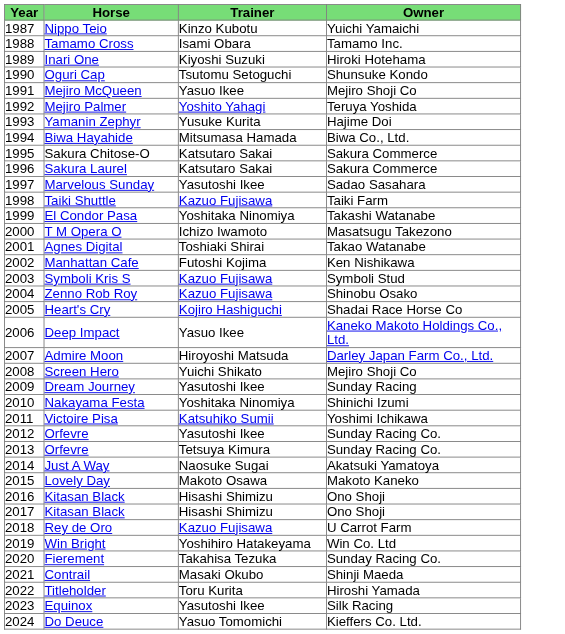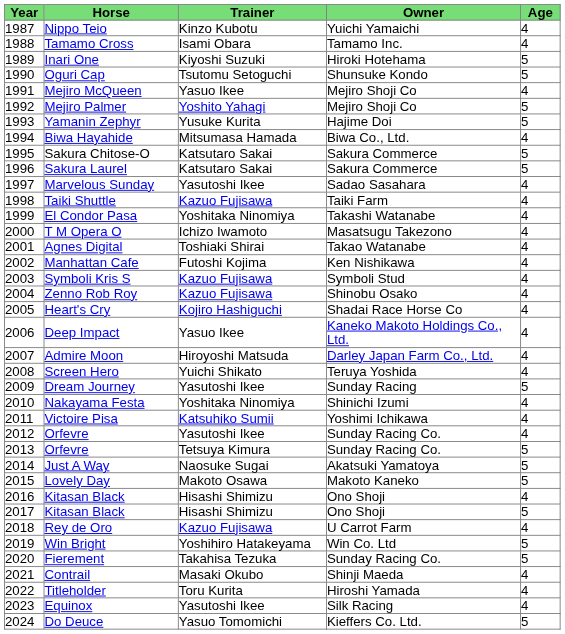+ column: Age | 4 | 4 | 5 | 5 | 4 | 5 | 5 | 4 | 5 | 5 | 4 | 4 | 4 | 4 | 4 | 4 | 4 | 4 | 4 | 4 | 4 | 4 | 5 | 4 | 4 | 4 | 5 | 5 | 5 | 4 | 5 | 4 | 5 | 5 | 4 | 4 | 4 | 5
Mejiro Palmer | Owner: Teruya Yoshida -> Mejiro Shoji Co
Screen Hero | Owner: Mejiro Shoji Co -> Teruya Yoshida
